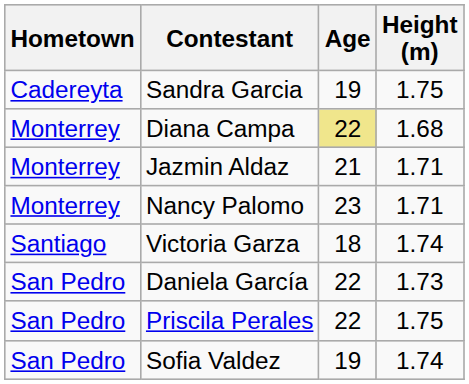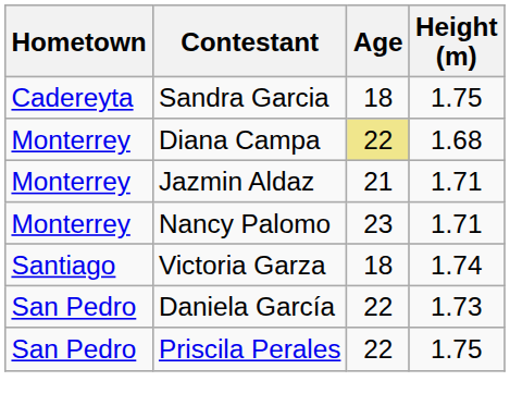Sandra Garcia | Age: 19 -> 18
- row: San Pedro | Sofia Valdez | 19 | 1.74
